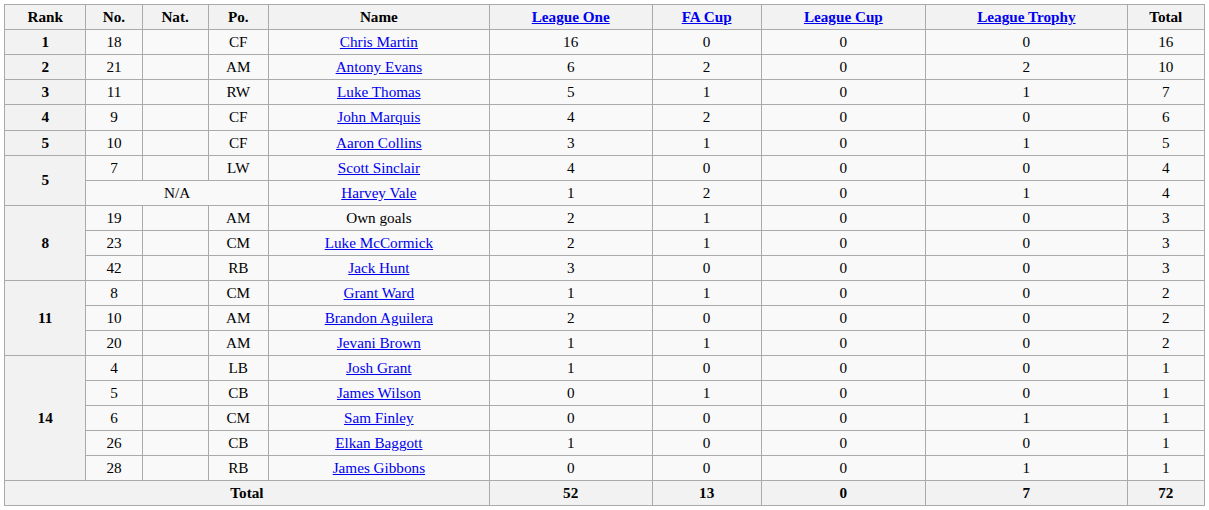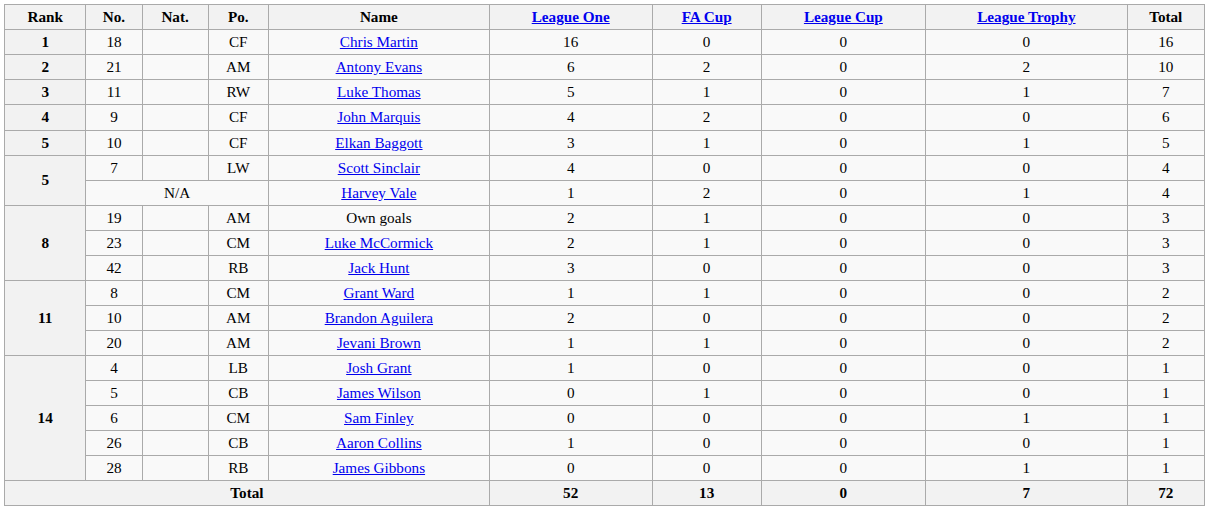10 / CF | Name: Aaron Collins -> Elkan Baggott
26 | Name: Elkan Baggott -> Aaron Collins
